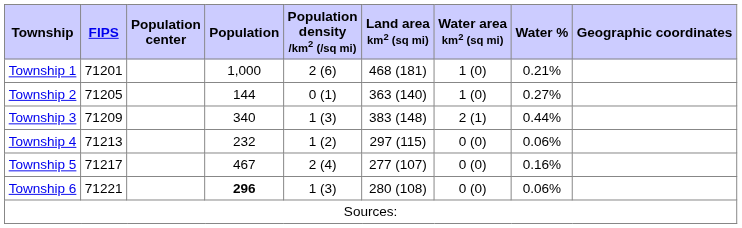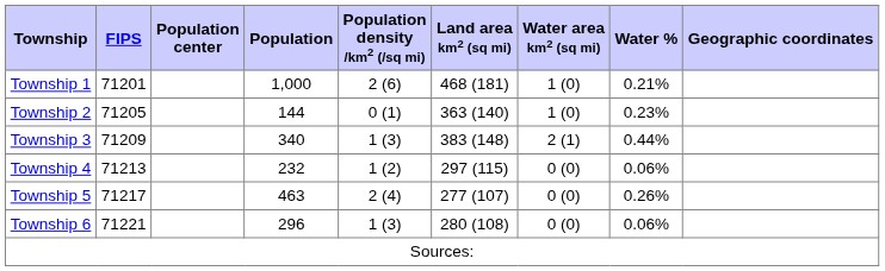Township 2 | Water %: 0.27% -> 0.23%
Township 5 | Population: 467 -> 463
Township 5 | Water %: 0.16% -> 0.26%
Township 6 | Population: bold -> normal
